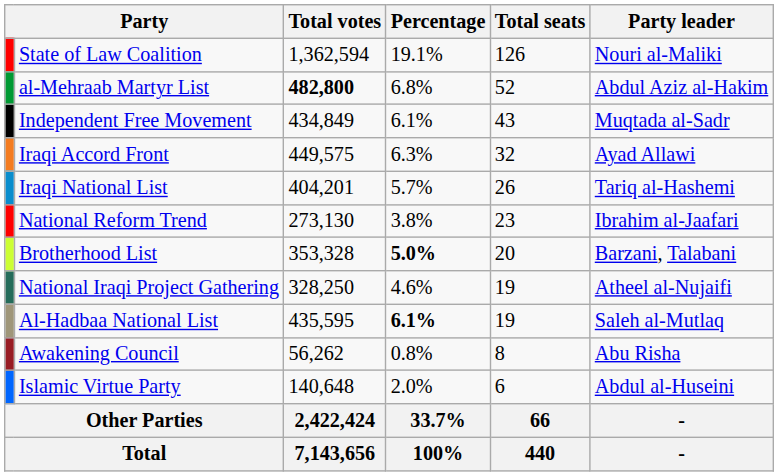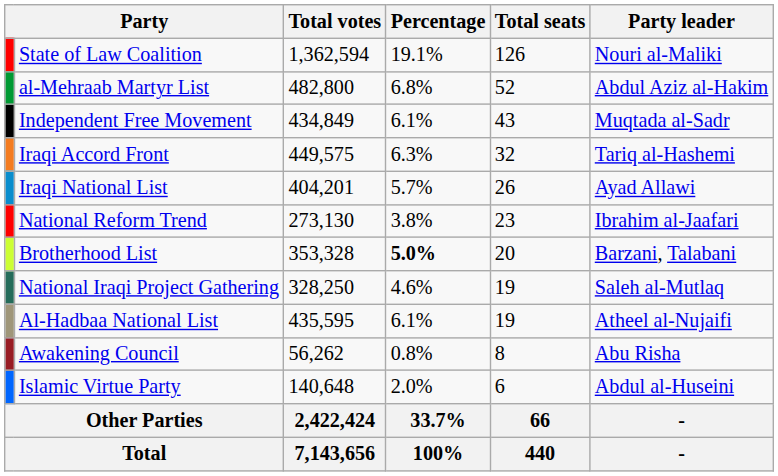al-Mehraab Martyr List | Total votes: bold -> normal
Iraqi Accord Front | Party leader: Ayad Allawi -> Tariq al-Hashemi
Iraqi National List | Party leader: Tariq al-Hashemi -> Ayad Allawi
National Iraqi Project Gathering | Party leader: Atheel al-Nujaifi -> Saleh al-Mutlaq
Al-Hadbaa National List | Percentage: bold -> normal
Al-Hadbaa National List | Party leader: Saleh al-Mutlaq -> Atheel al-Nujaifi
